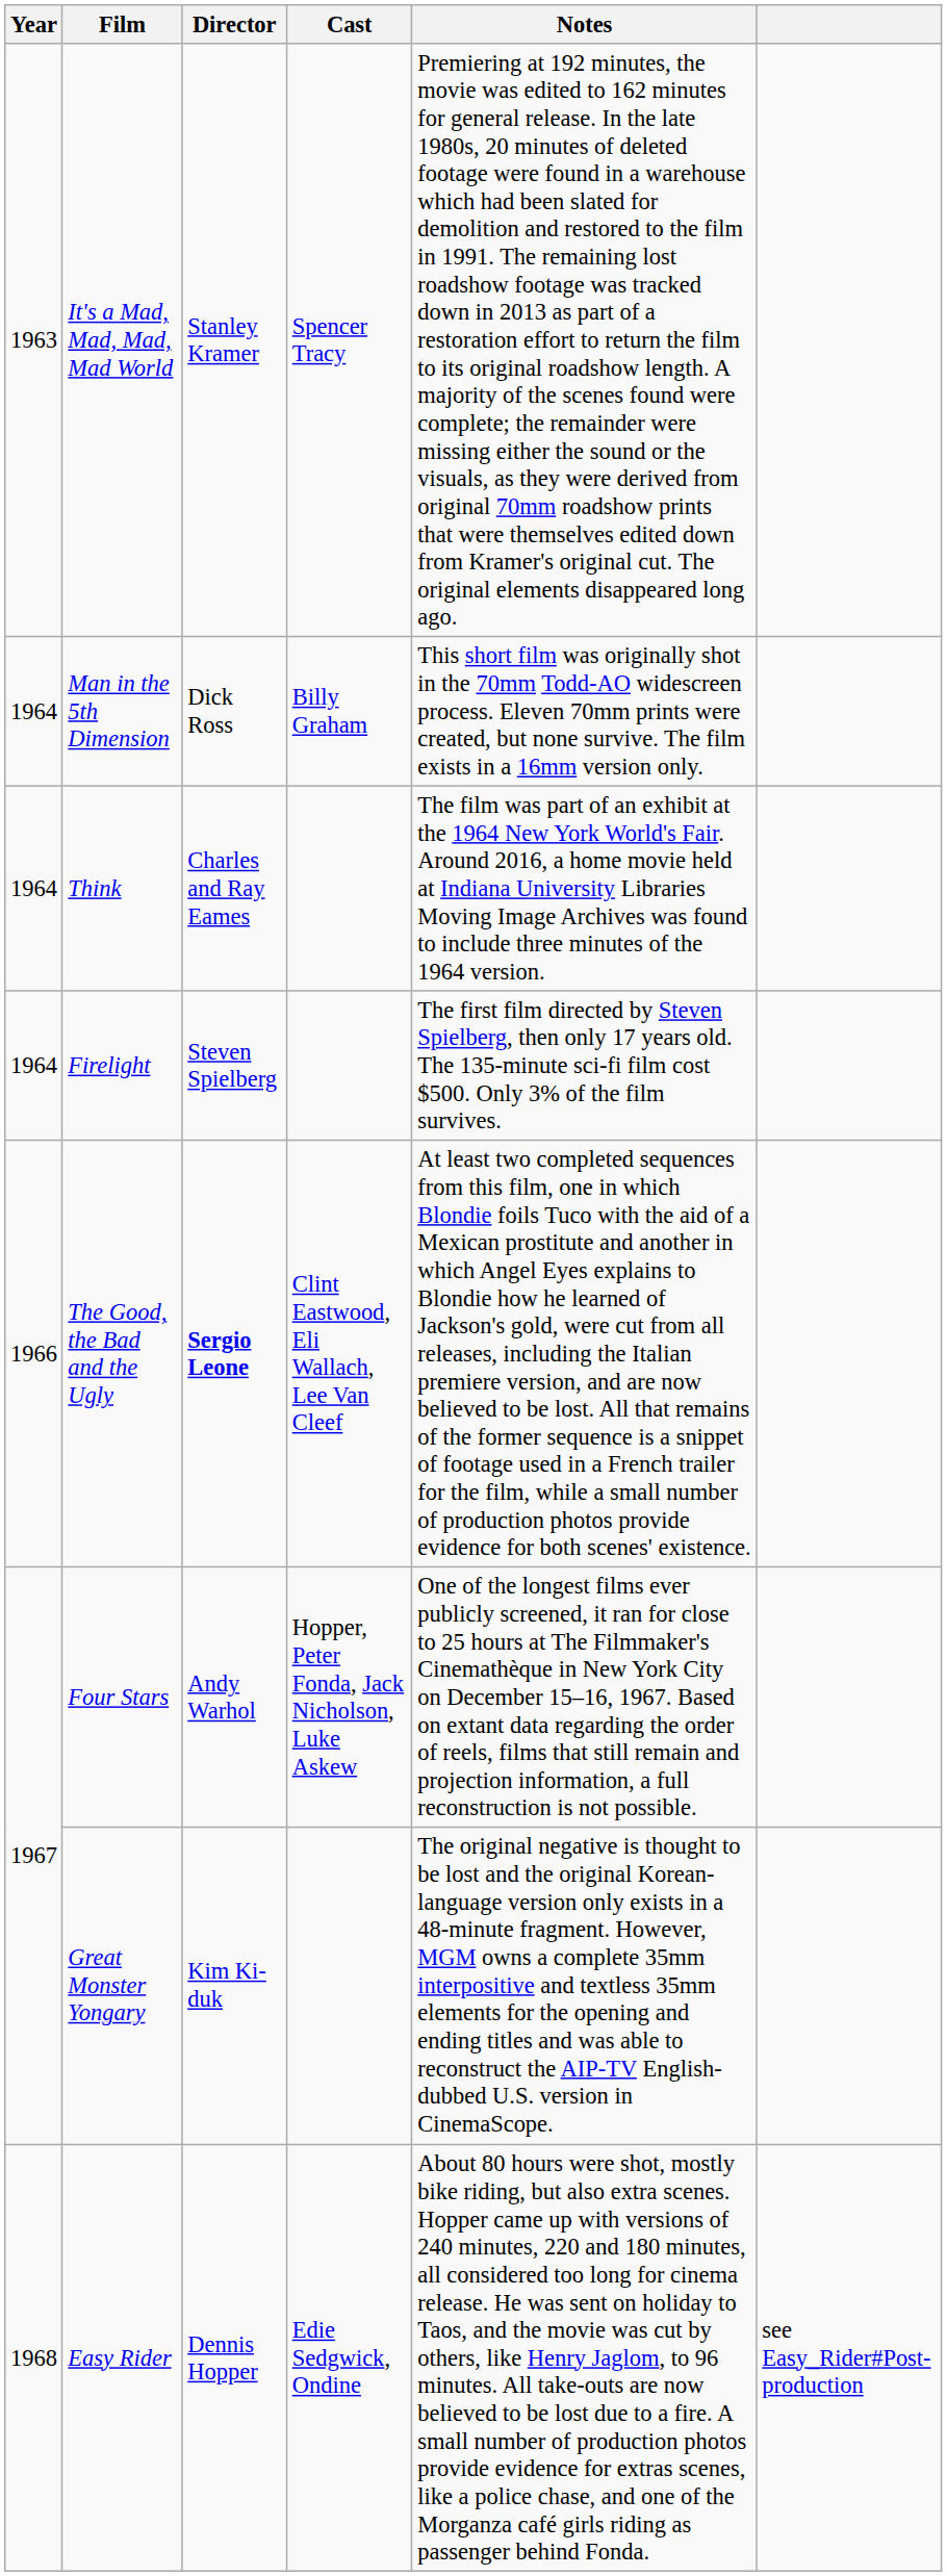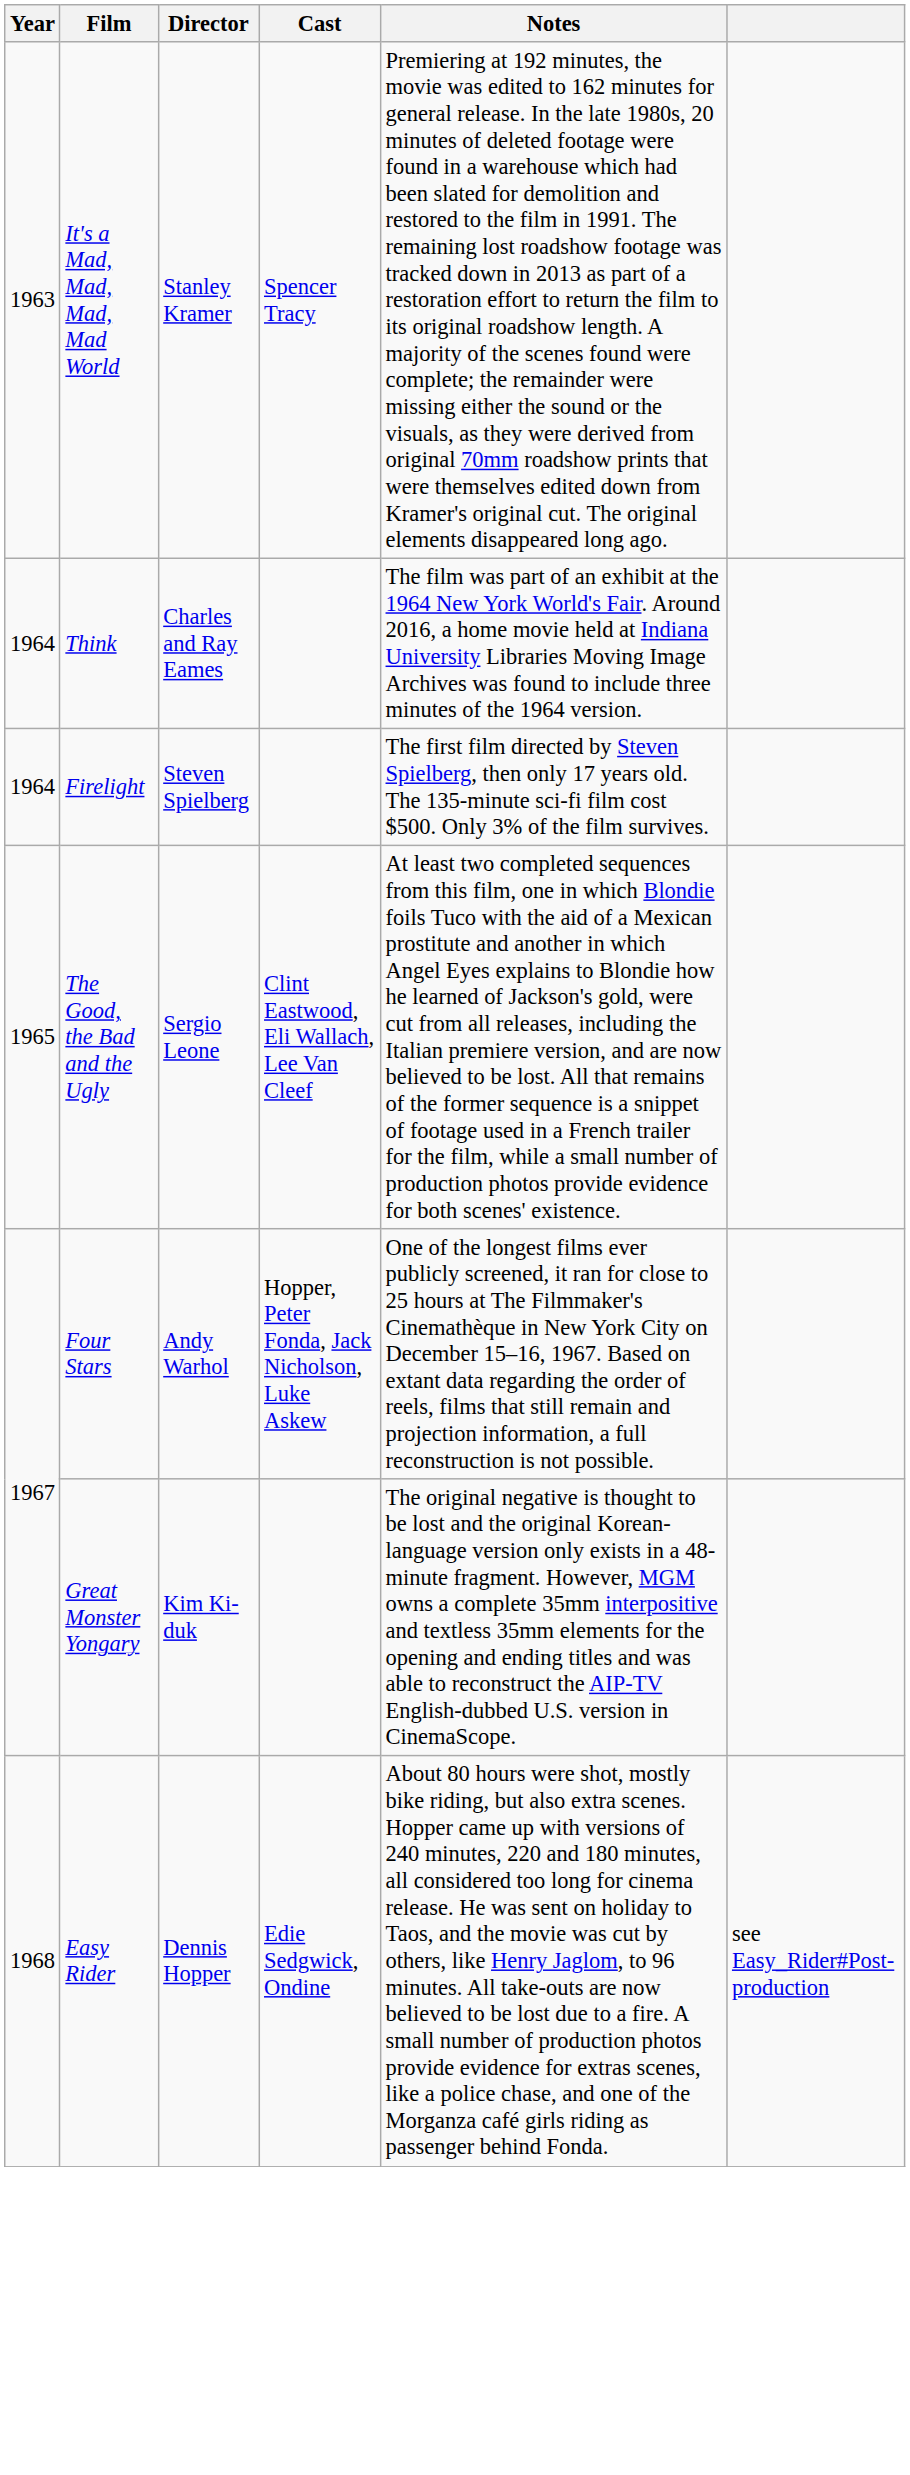- row: 1964 | Man in the 5th Dimension | Dick Ross | Billy Graham | This short film was originally shot in the 70mm Todd-AO widescreen process. Eleven 70mm prints were created, but none survive. The film exists in a 16mm version only.
The Good, the Bad and the Ugly | Year: 1966 -> 1965
The Good, the Bad and the Ugly | Director: bold -> normal
